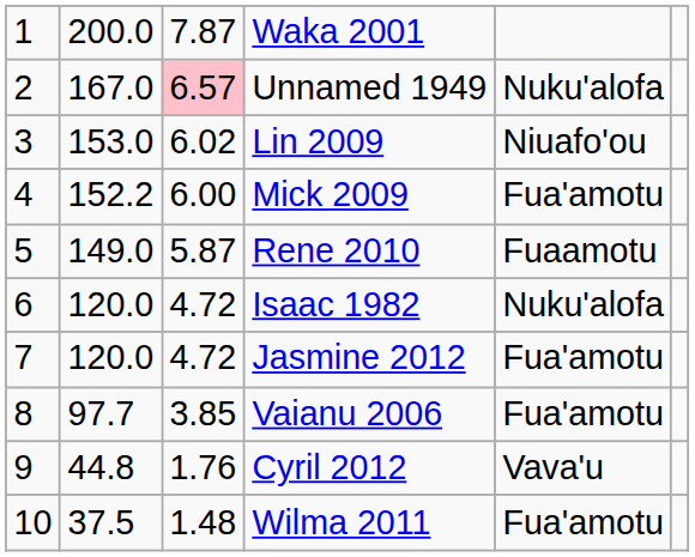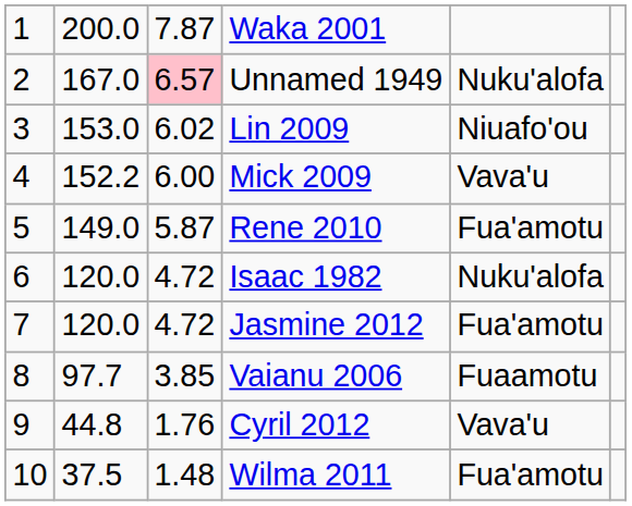Mick 2009 | column 5: Fua'amotu -> Vava'u
Rene 2010 | column 5: Fuaamotu -> Fua'amotu
Vaianu 2006 | column 5: Fua'amotu -> Fuaamotu
